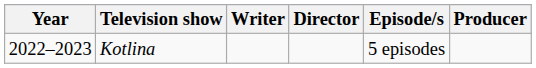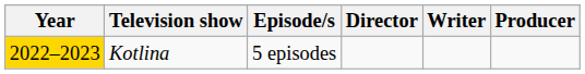columns swapped: Episode/s <-> Writer
Kotlina | Year: no background -> gold background
